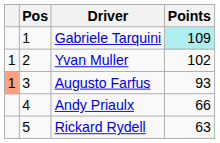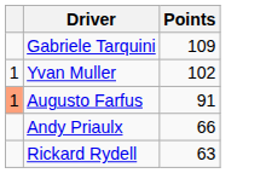- column: Pos | 1 | 2 | 3 | 4 | 5
Gabriele Tarquini | Points: paleturquoise background -> no background
Augusto Farfus | Points: 93 -> 91
